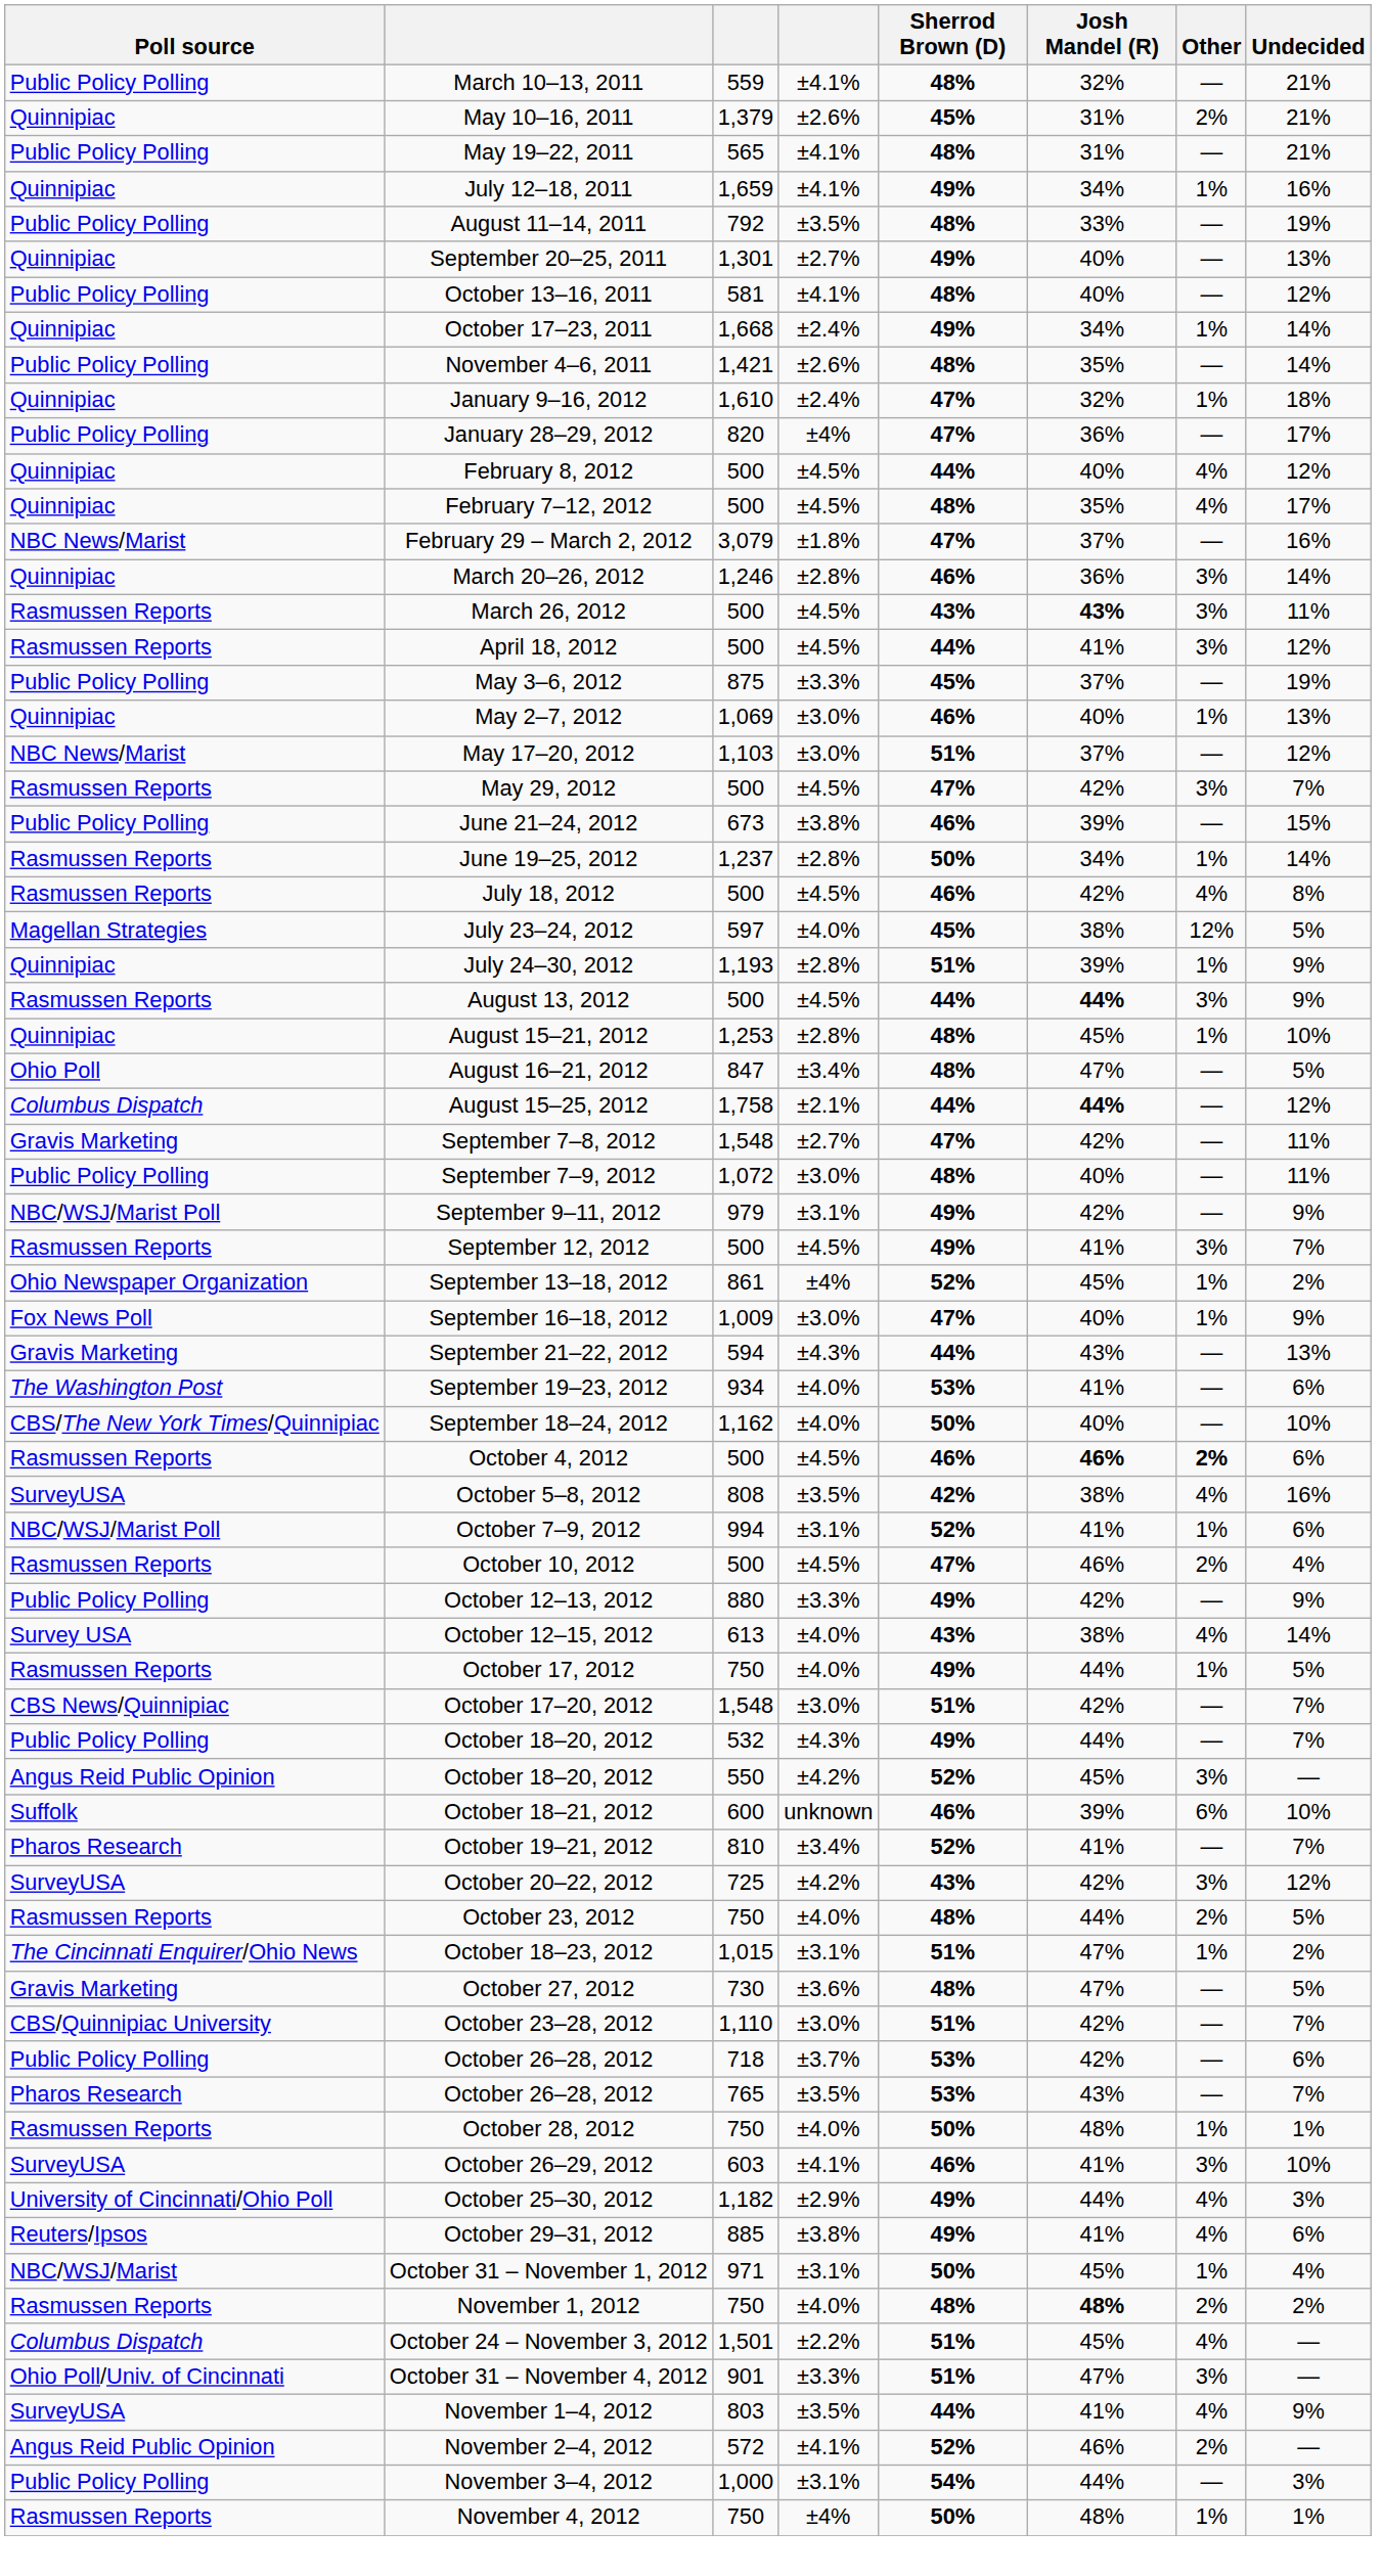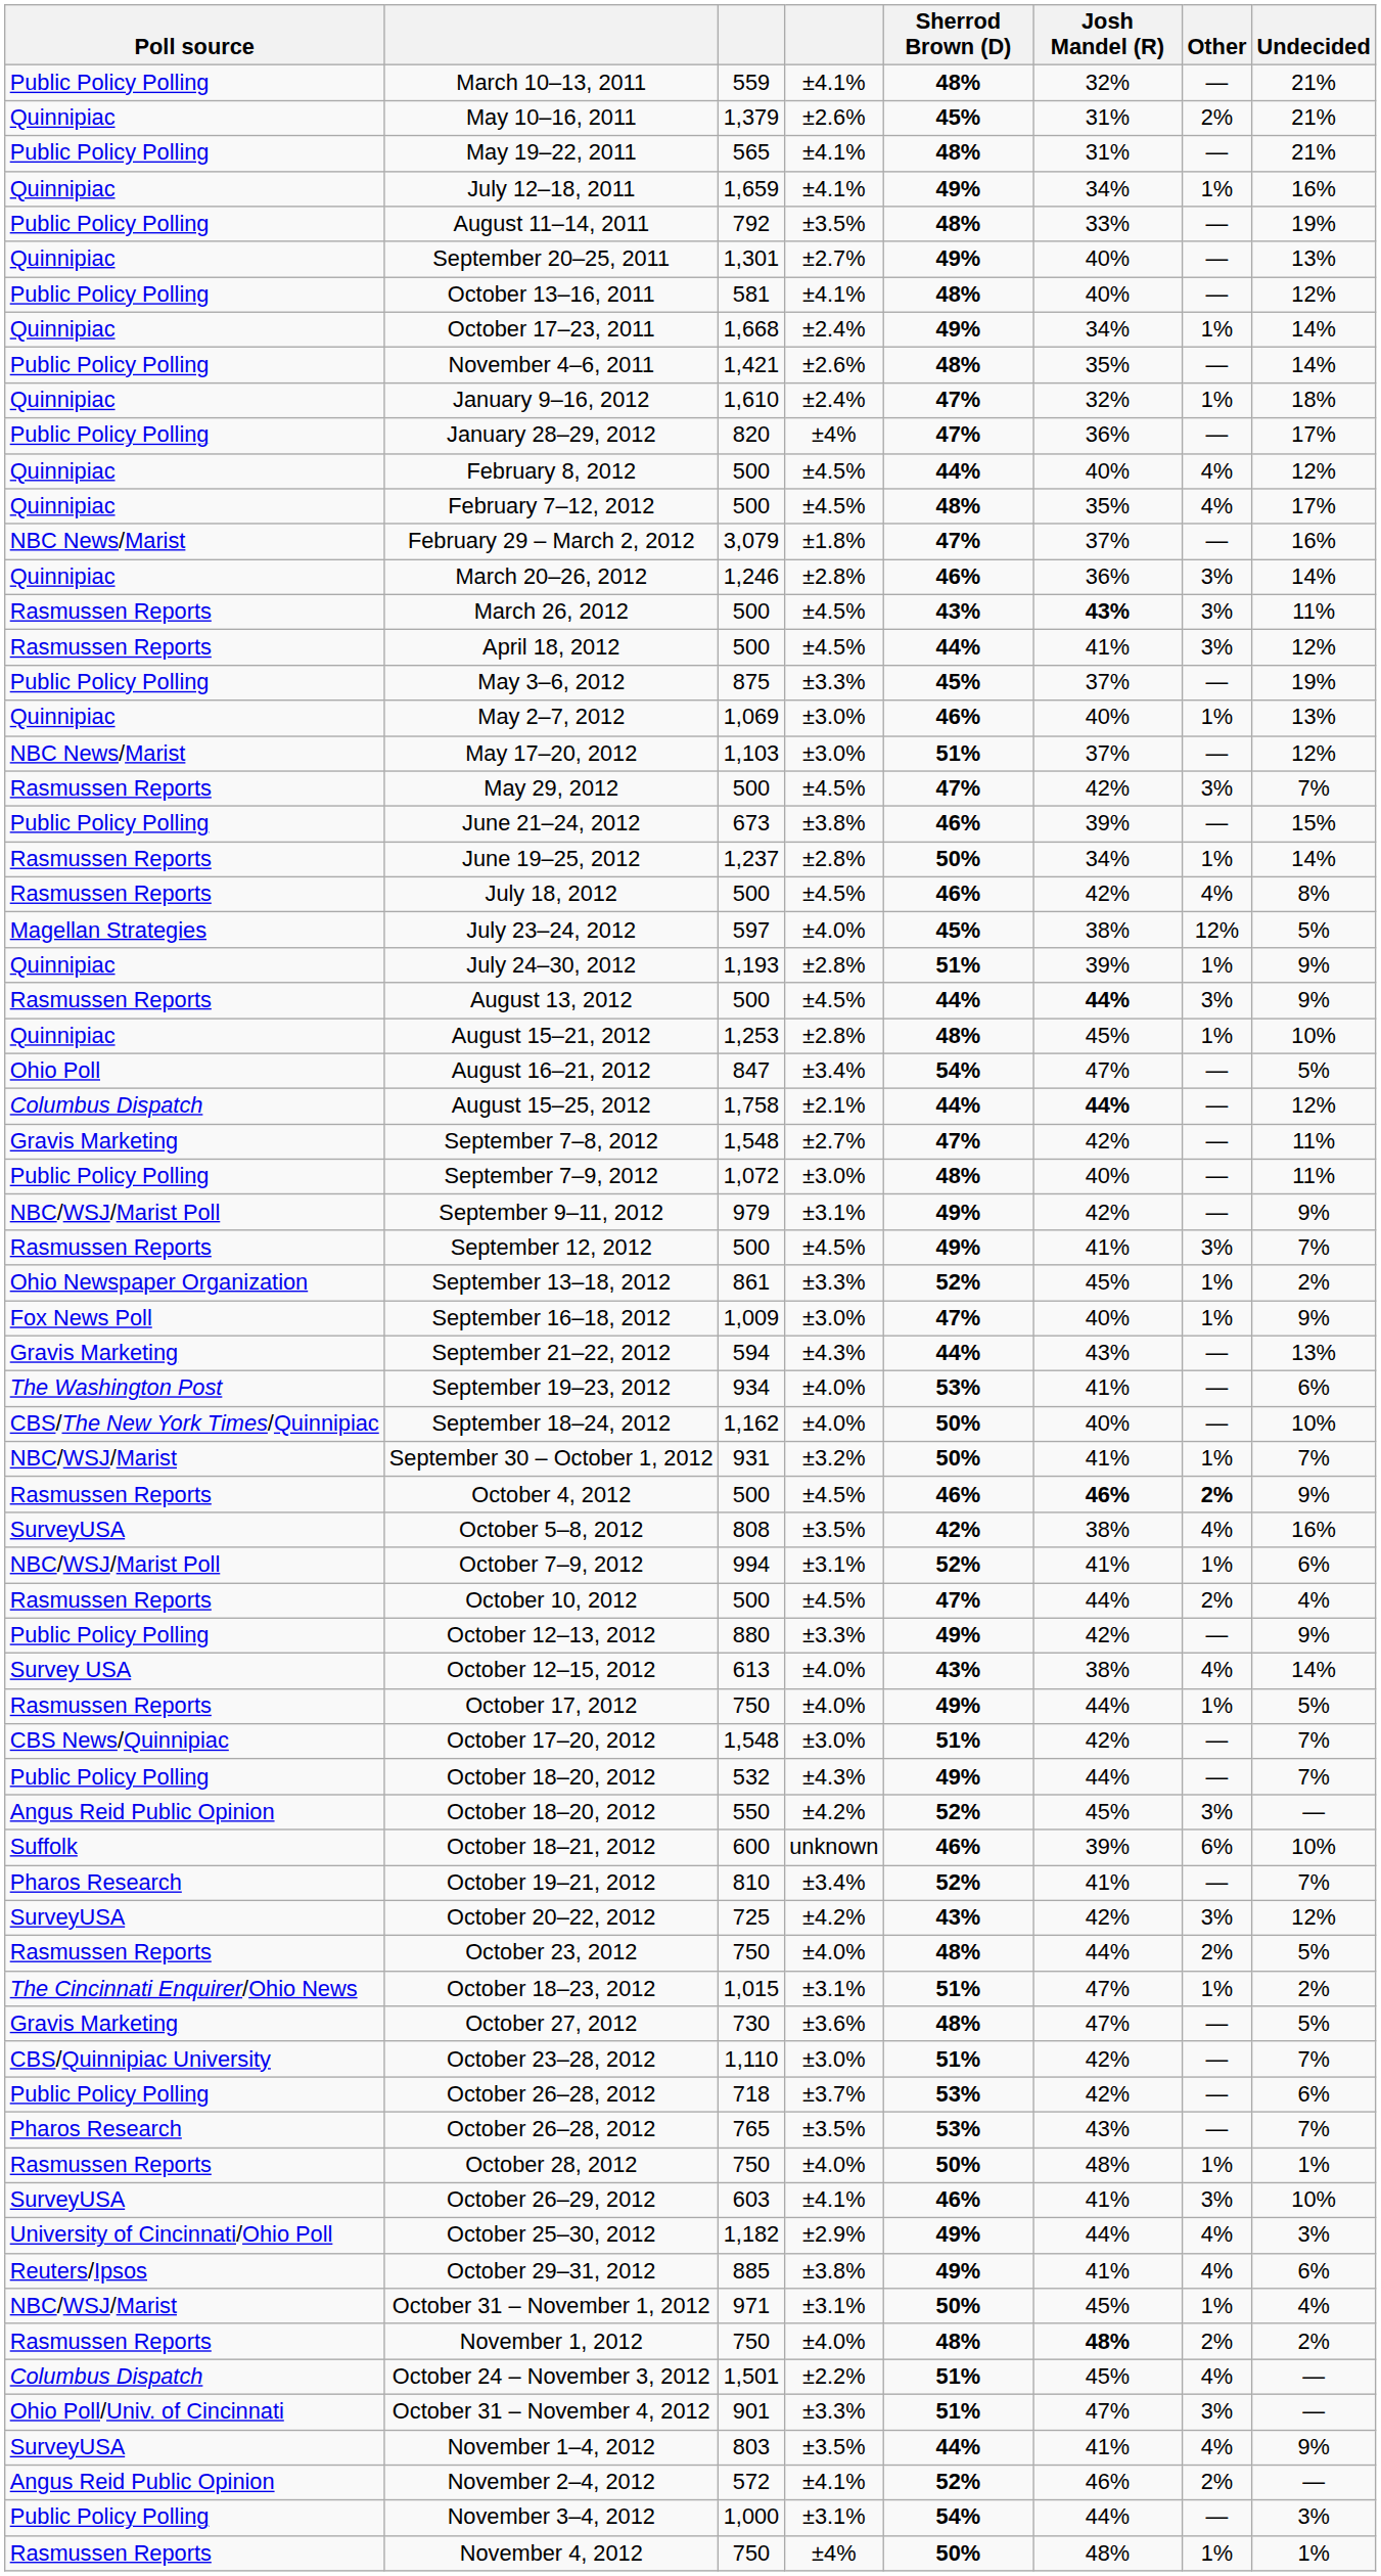August 16–21, 2012 | Sherrod Brown (D): 48% -> 54%
September 13–18, 2012 | column 4: ±4% -> ±3.3%
+ row: NBC/WSJ/Marist | September 30 – October 1, 2012 | 931 | ±3.2% | 50% | 41% | 1% | 7%
October 4, 2012 | Undecided: 6% -> 9%
October 10, 2012 | Josh Mandel (R): 46% -> 44%
